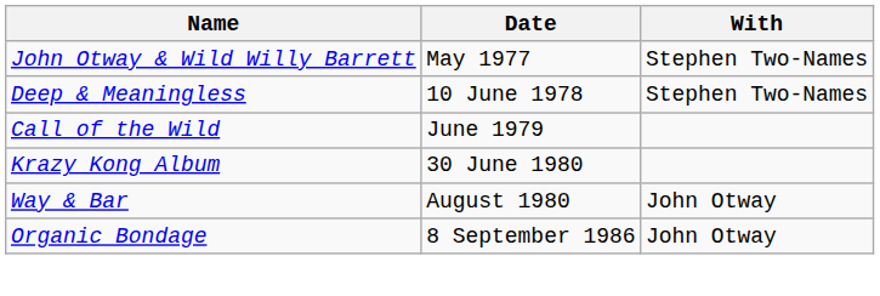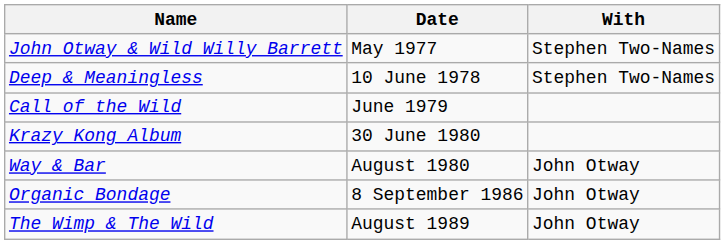+ row: The Wimp & The Wild | August 1989 | John Otway
